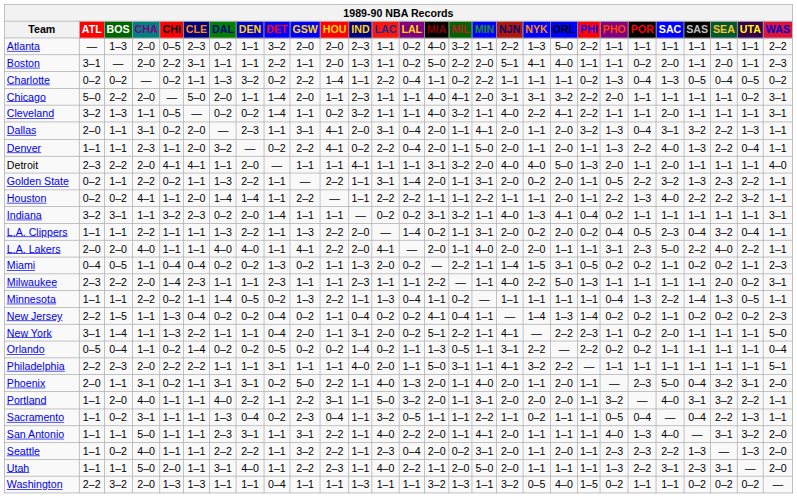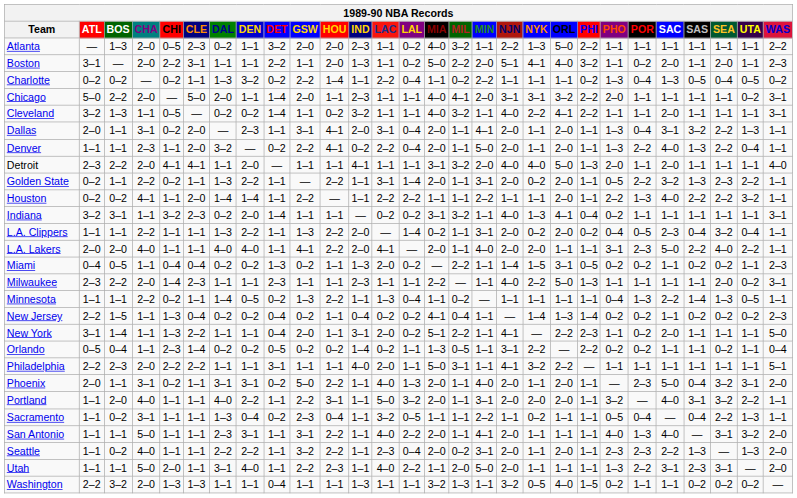Boston | PHI: 1–1 -> 3–2
Dallas | PHI: 3–2 -> 1–1
Orlando | CHI: 0–2 -> 2–3
Orlando | SEA: 1–1 -> 0–2
